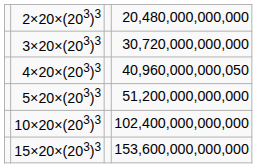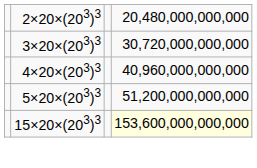4×20×(203)3 | column 4: 40,960,000,000,050 -> 40,960,000,000,000
- row: 10×20×(203)3 | 102,400,000,000,000
15×20×(203)3 | column 4: no background -> lightyellow background
